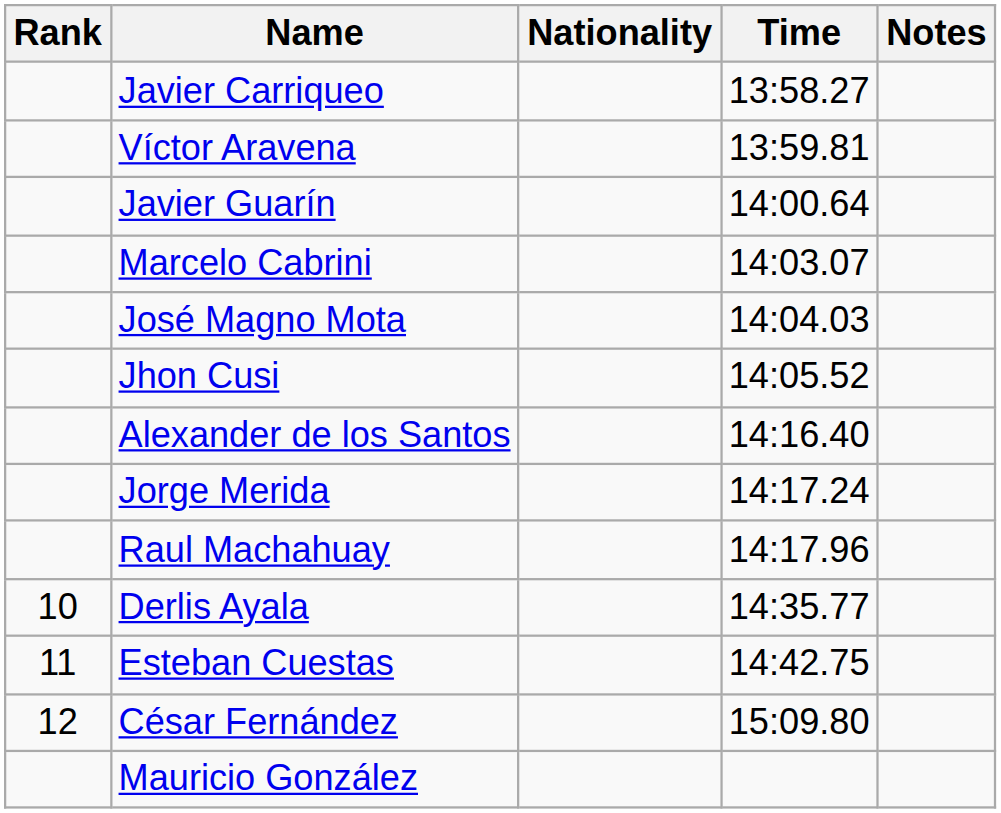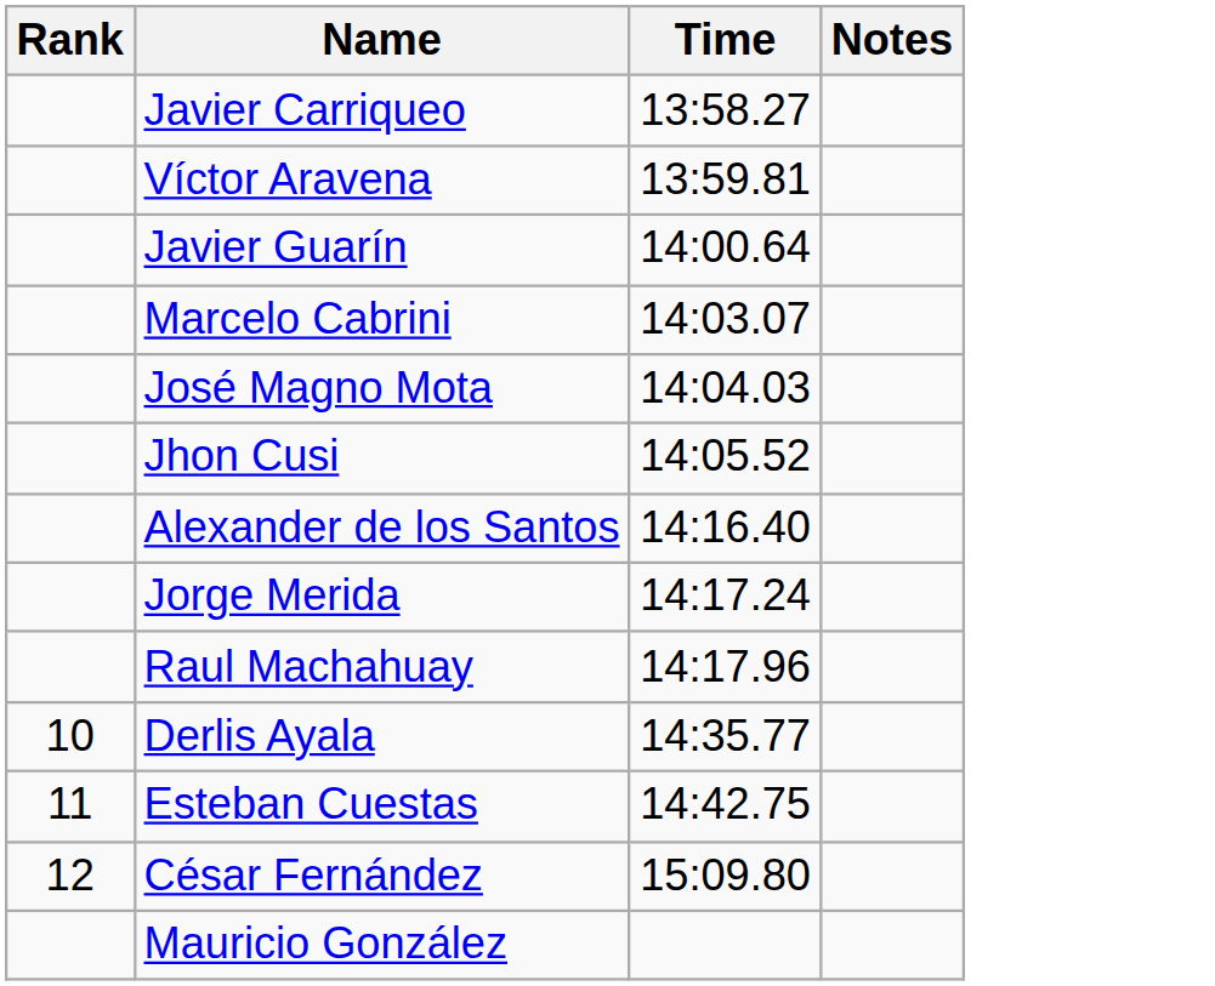- column: Nationality
